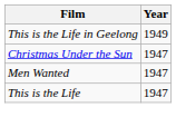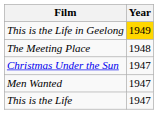This is the Life in Geelong | Year: no background -> gold background
+ row: The Meeting Place | 1948
